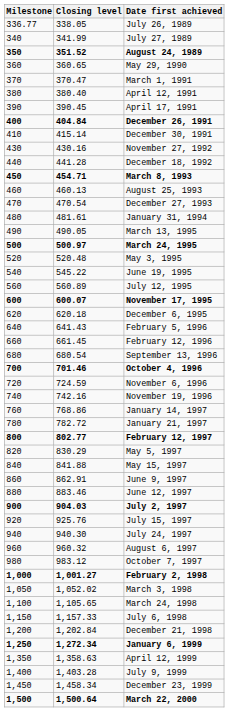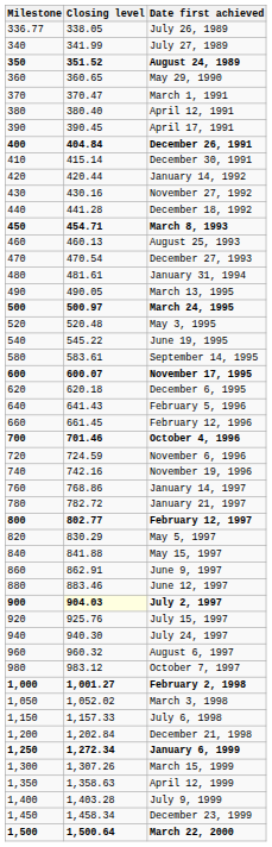+ row: 420 | 420.44 | January 14, 1992
- row: 560 | 560.89 | July 12, 1995
+ row: 580 | 583.61 | September 14, 1995
- row: 680 | 680.54 | September 13, 1996
July 2, 1997 | Closing level: no background -> lightyellow background
- row: 1,100 | 1,105.65 | March 24, 1998
+ row: 1,300 | 1,307.26 | March 15, 1999
